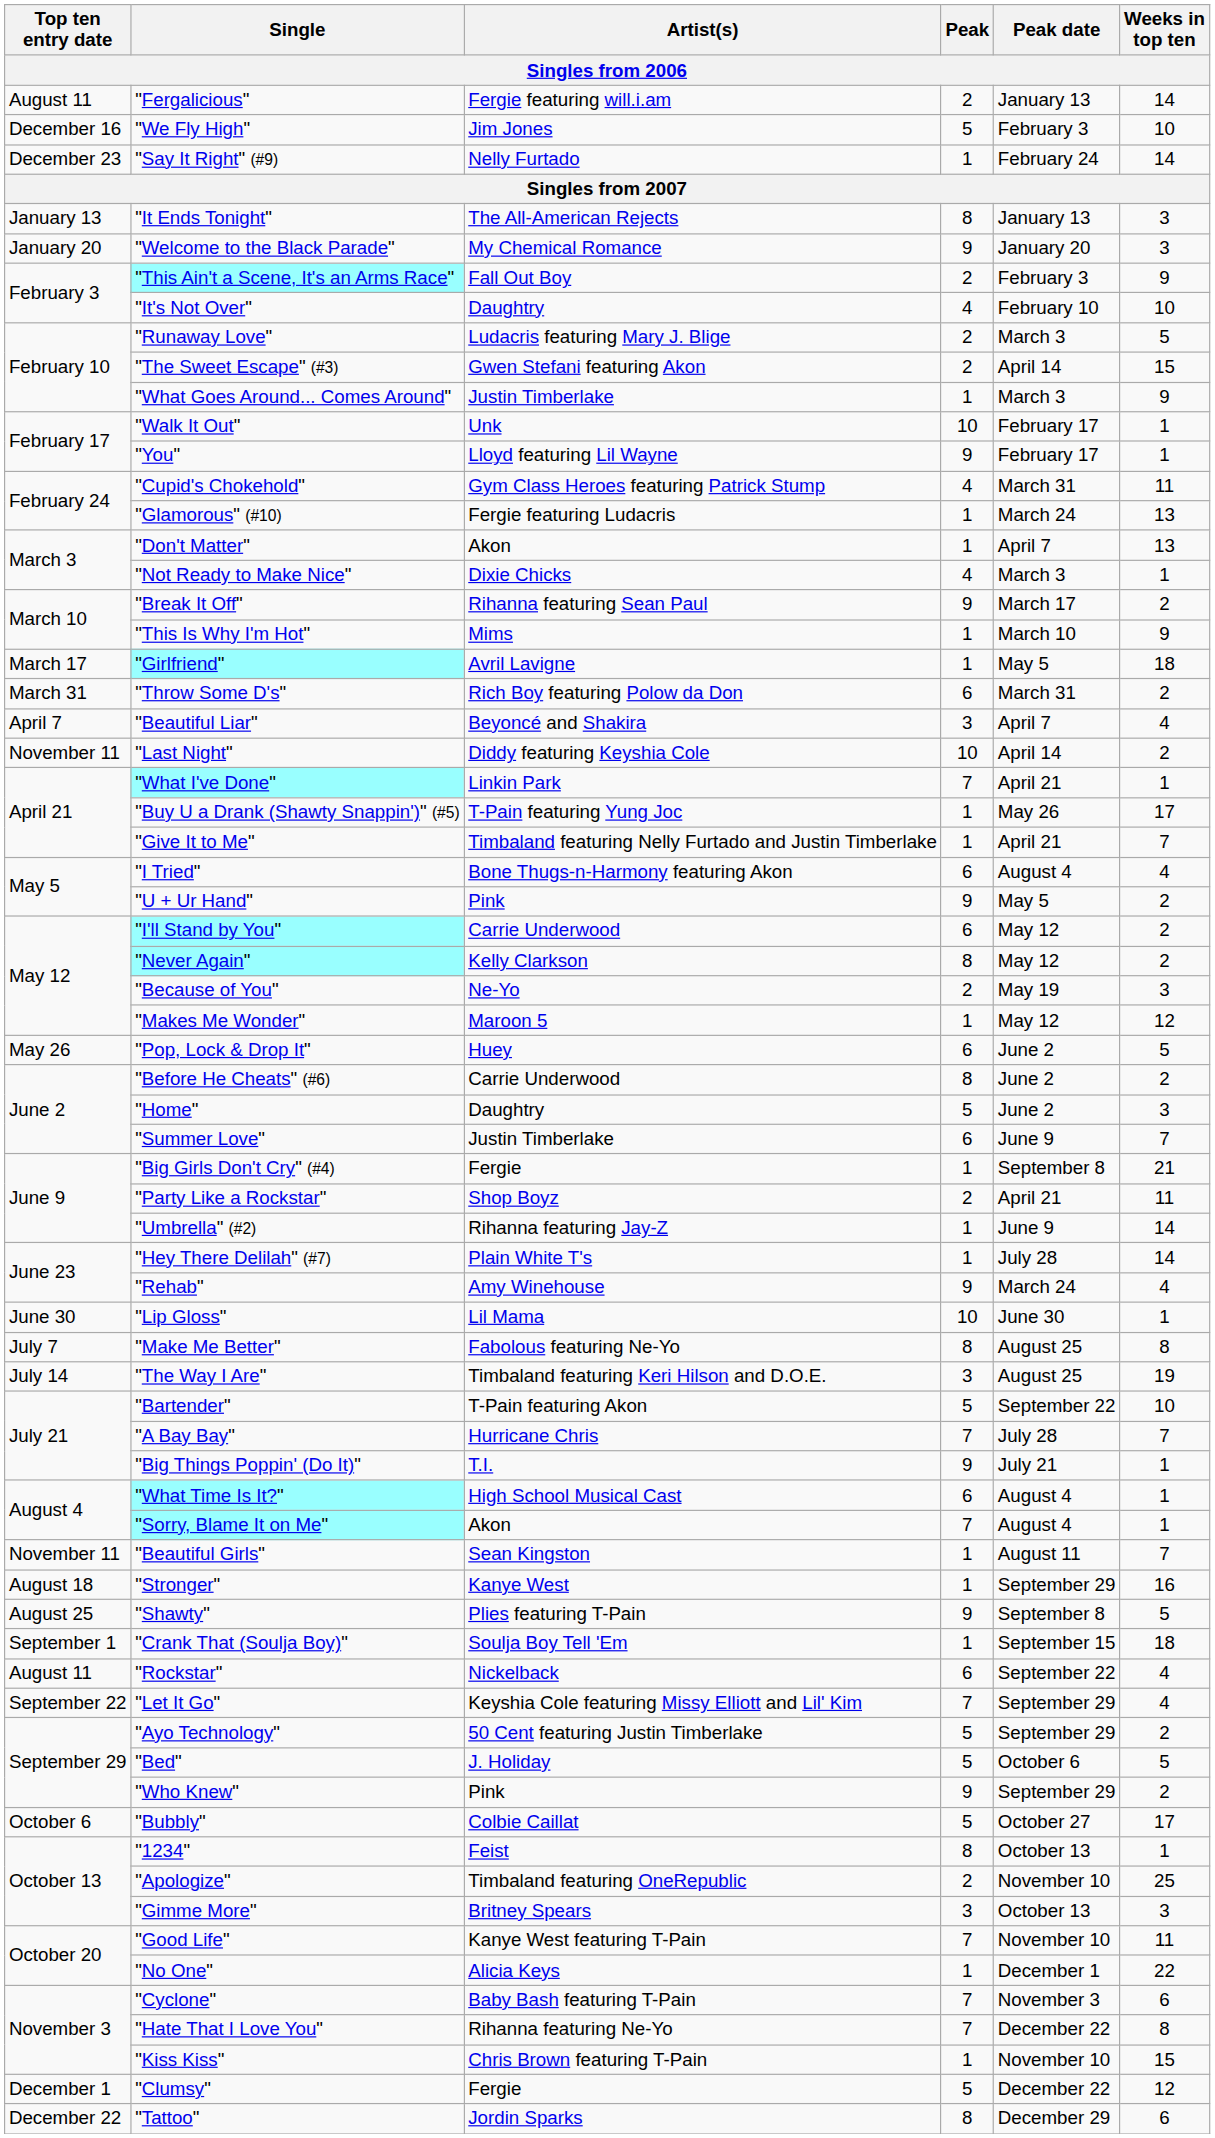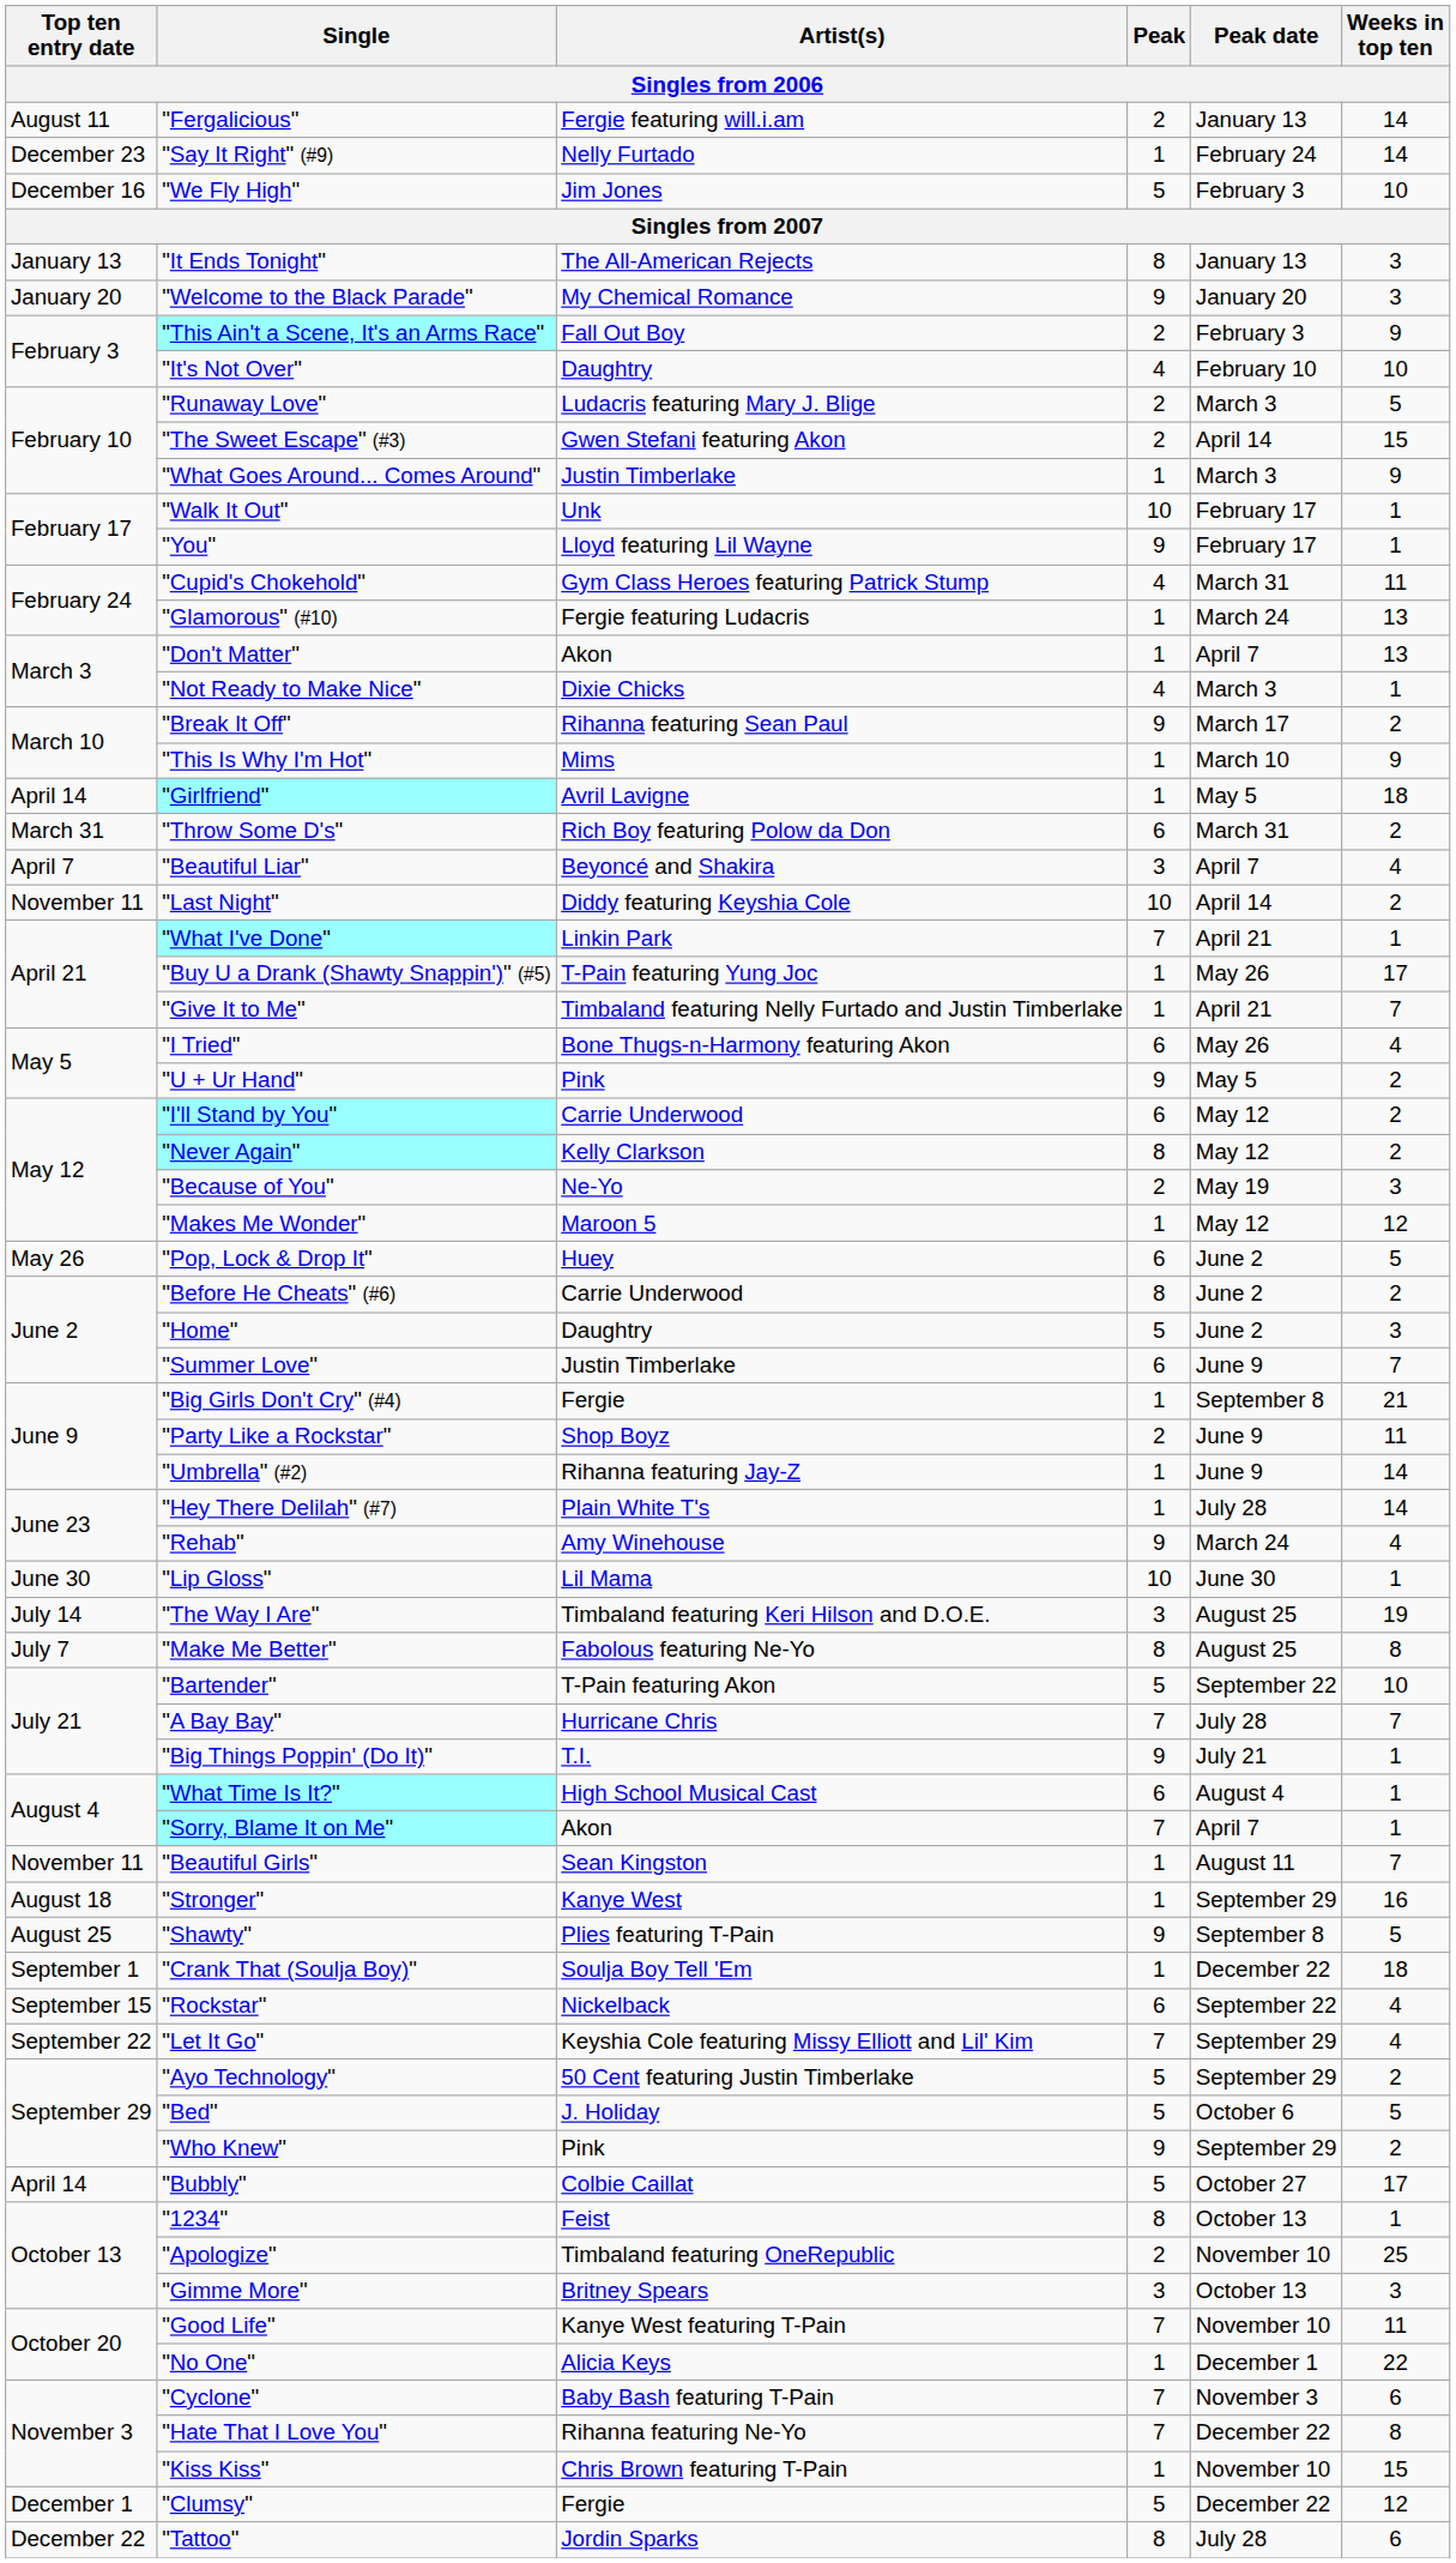rows swapped: "We Fly High" <-> "Say It Right" (#9)
"Girlfriend" | Top ten entry date: March 17 -> April 14
"I Tried" | Peak date: August 4 -> May 26
"Party Like a Rockstar" | Peak date: April 21 -> June 9
rows swapped: "Make Me Better" <-> "The Way I Are"
"Sorry, Blame It on Me" | Peak date: August 4 -> April 7
"Crank That (Soulja Boy)" | Peak date: September 15 -> December 22
"Rockstar" | Top ten entry date: August 11 -> September 15
"Bubbly" | Top ten entry date: October 6 -> April 14
"Tattoo" | Peak date: December 29 -> July 28
